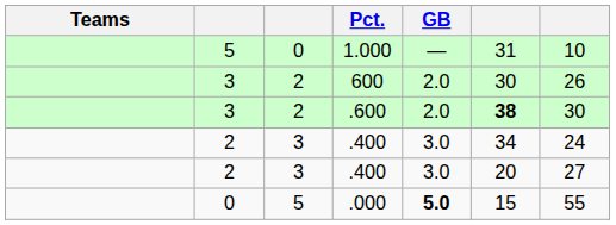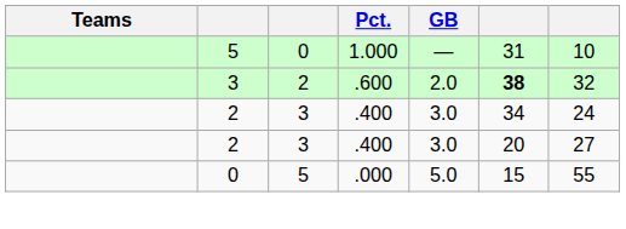- row: 3 | 2 | 600 | 2.0 | 30 | 26
.600 | column 7: 30 -> 32
.000 | GB: bold -> normal
